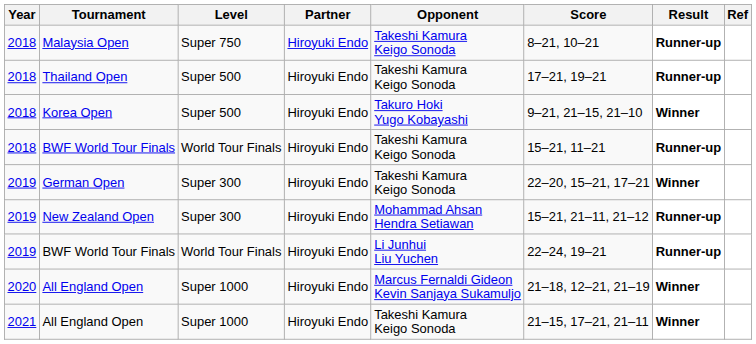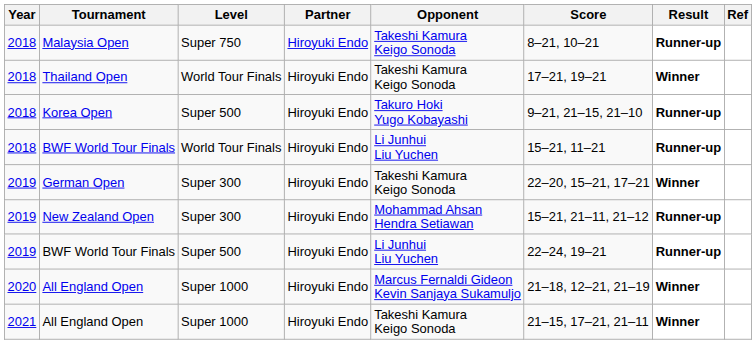Thailand Open | Level: Super 500 -> World Tour Finals
Thailand Open | Result: Runner-up -> Winner
Korea Open | Result: Winner -> Runner-up
2018 / BWF World Tour Finals | Opponent: Takeshi Kamura Keigo Sonoda -> Li Junhui Liu Yuchen
2019 / BWF World Tour Finals | Level: World Tour Finals -> Super 500
